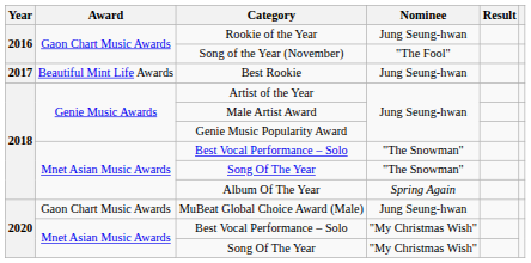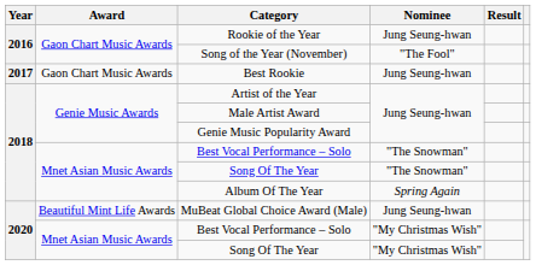Best Rookie | Award: Beautiful Mint Life Awards -> Gaon Chart Music Awards
MuBeat Global Choice Award (Male) | Award: Gaon Chart Music Awards -> Beautiful Mint Life Awards
